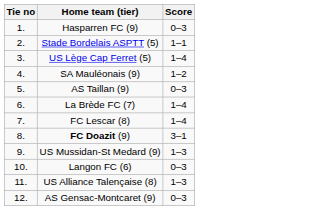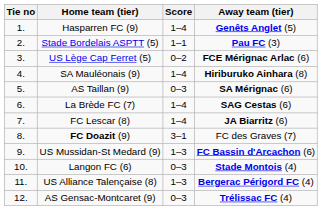+ column: Away team (tier) | Genêts Anglet (5) | Pau FC (3) | FCE Mérignac Arlac (6) | Hiriburuko Ainhara (8) | SA Mérignac (6) | SAG Cestas (6) | JA Biarritz (6) | FC des Graves (7) | FC Bassin d'Arcachon (6) | Stade Montois (4) | Bergerac Périgord FC (4) | Trélissac FC (4)
Hasparren FC (9) | Score: 0–3 -> 1–4
US Lège Cap Ferret (5) | Score: 1–4 -> 0–2
SA Mauléonais (9) | Score: 1–2 -> 1–4
